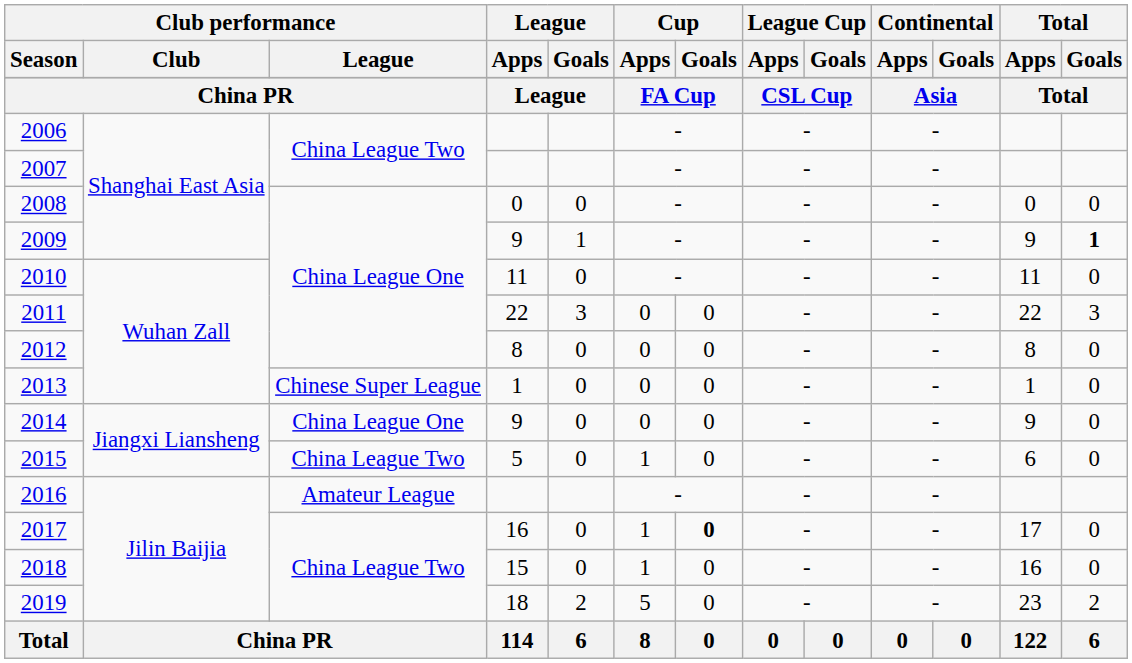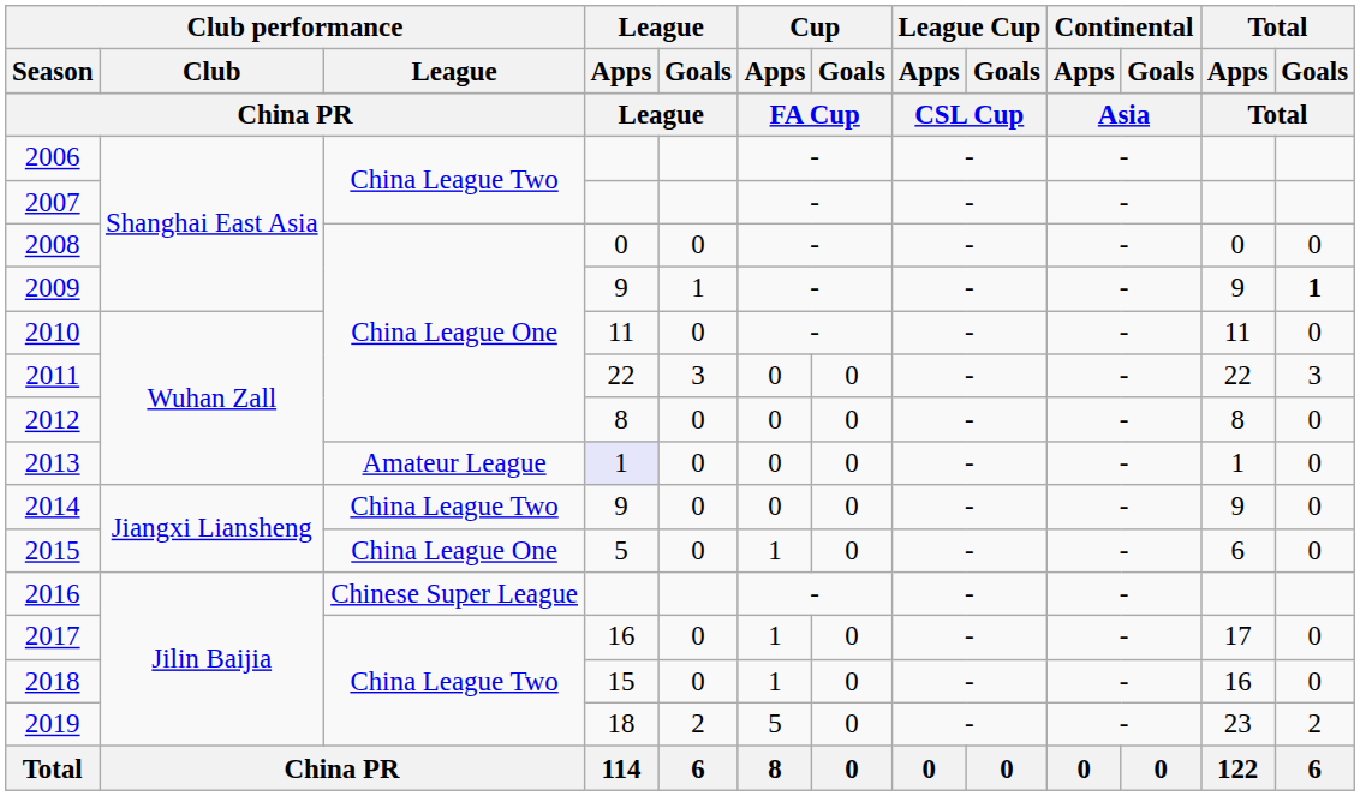2013 | Club performance / League: Chinese Super League -> Amateur League
2013 | League / Apps: no background -> lavender background
2014 | Club performance / League: China League One -> China League Two
2015 | Club performance / League: China League Two -> China League One
2016 | Club performance / League: Amateur League -> Chinese Super League
2017 | Cup / Goals: bold -> normal
